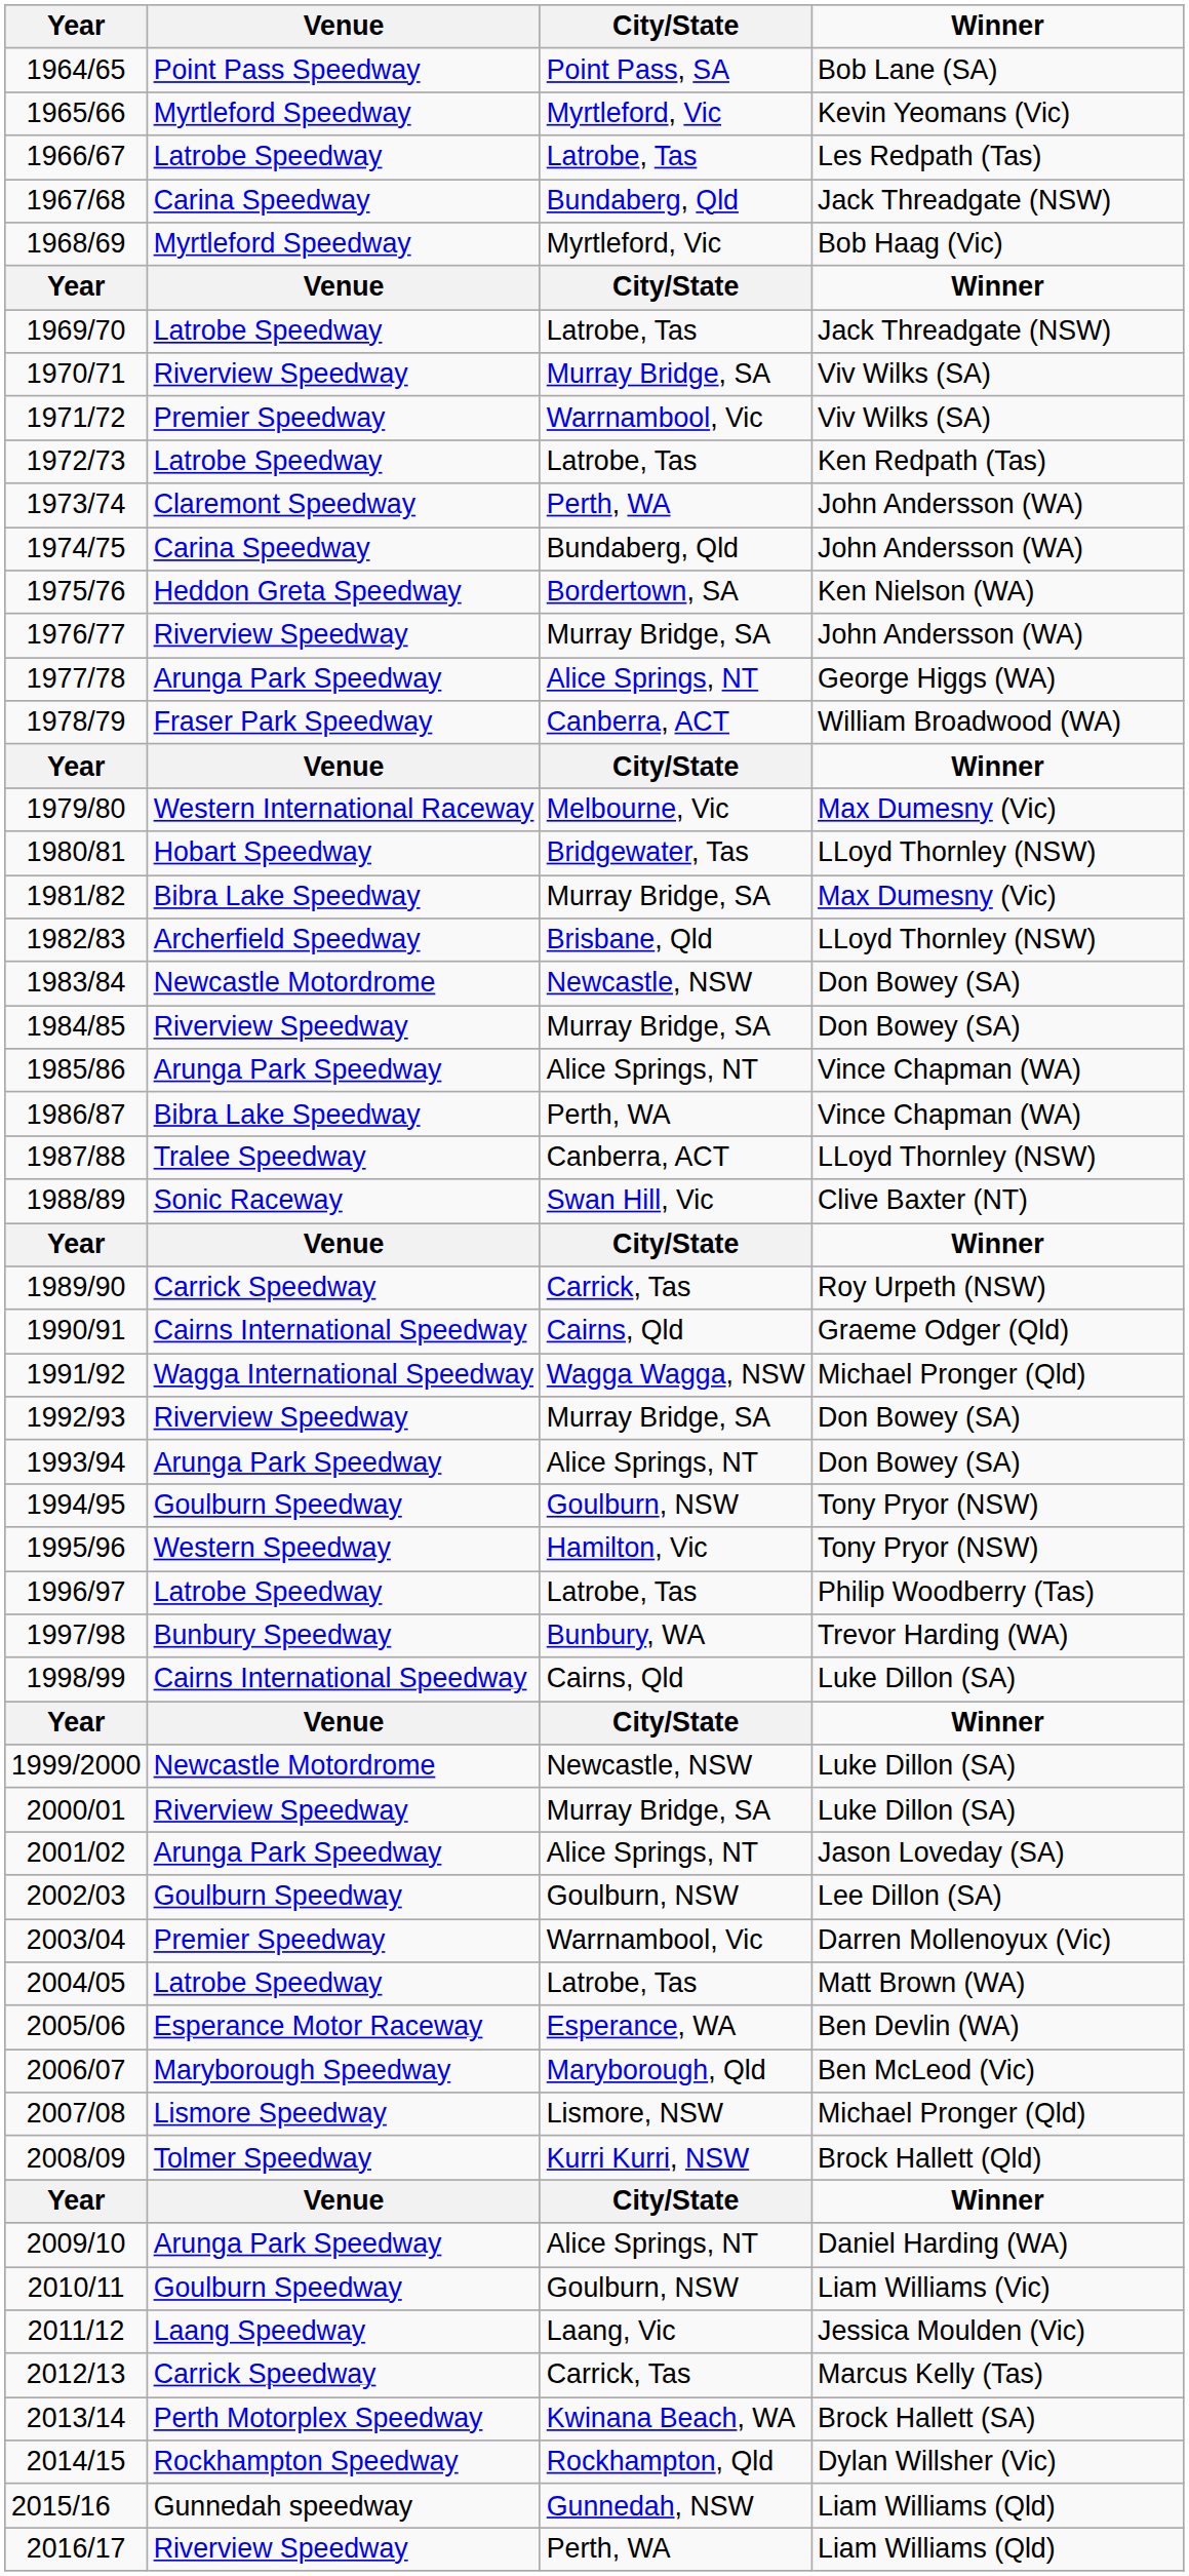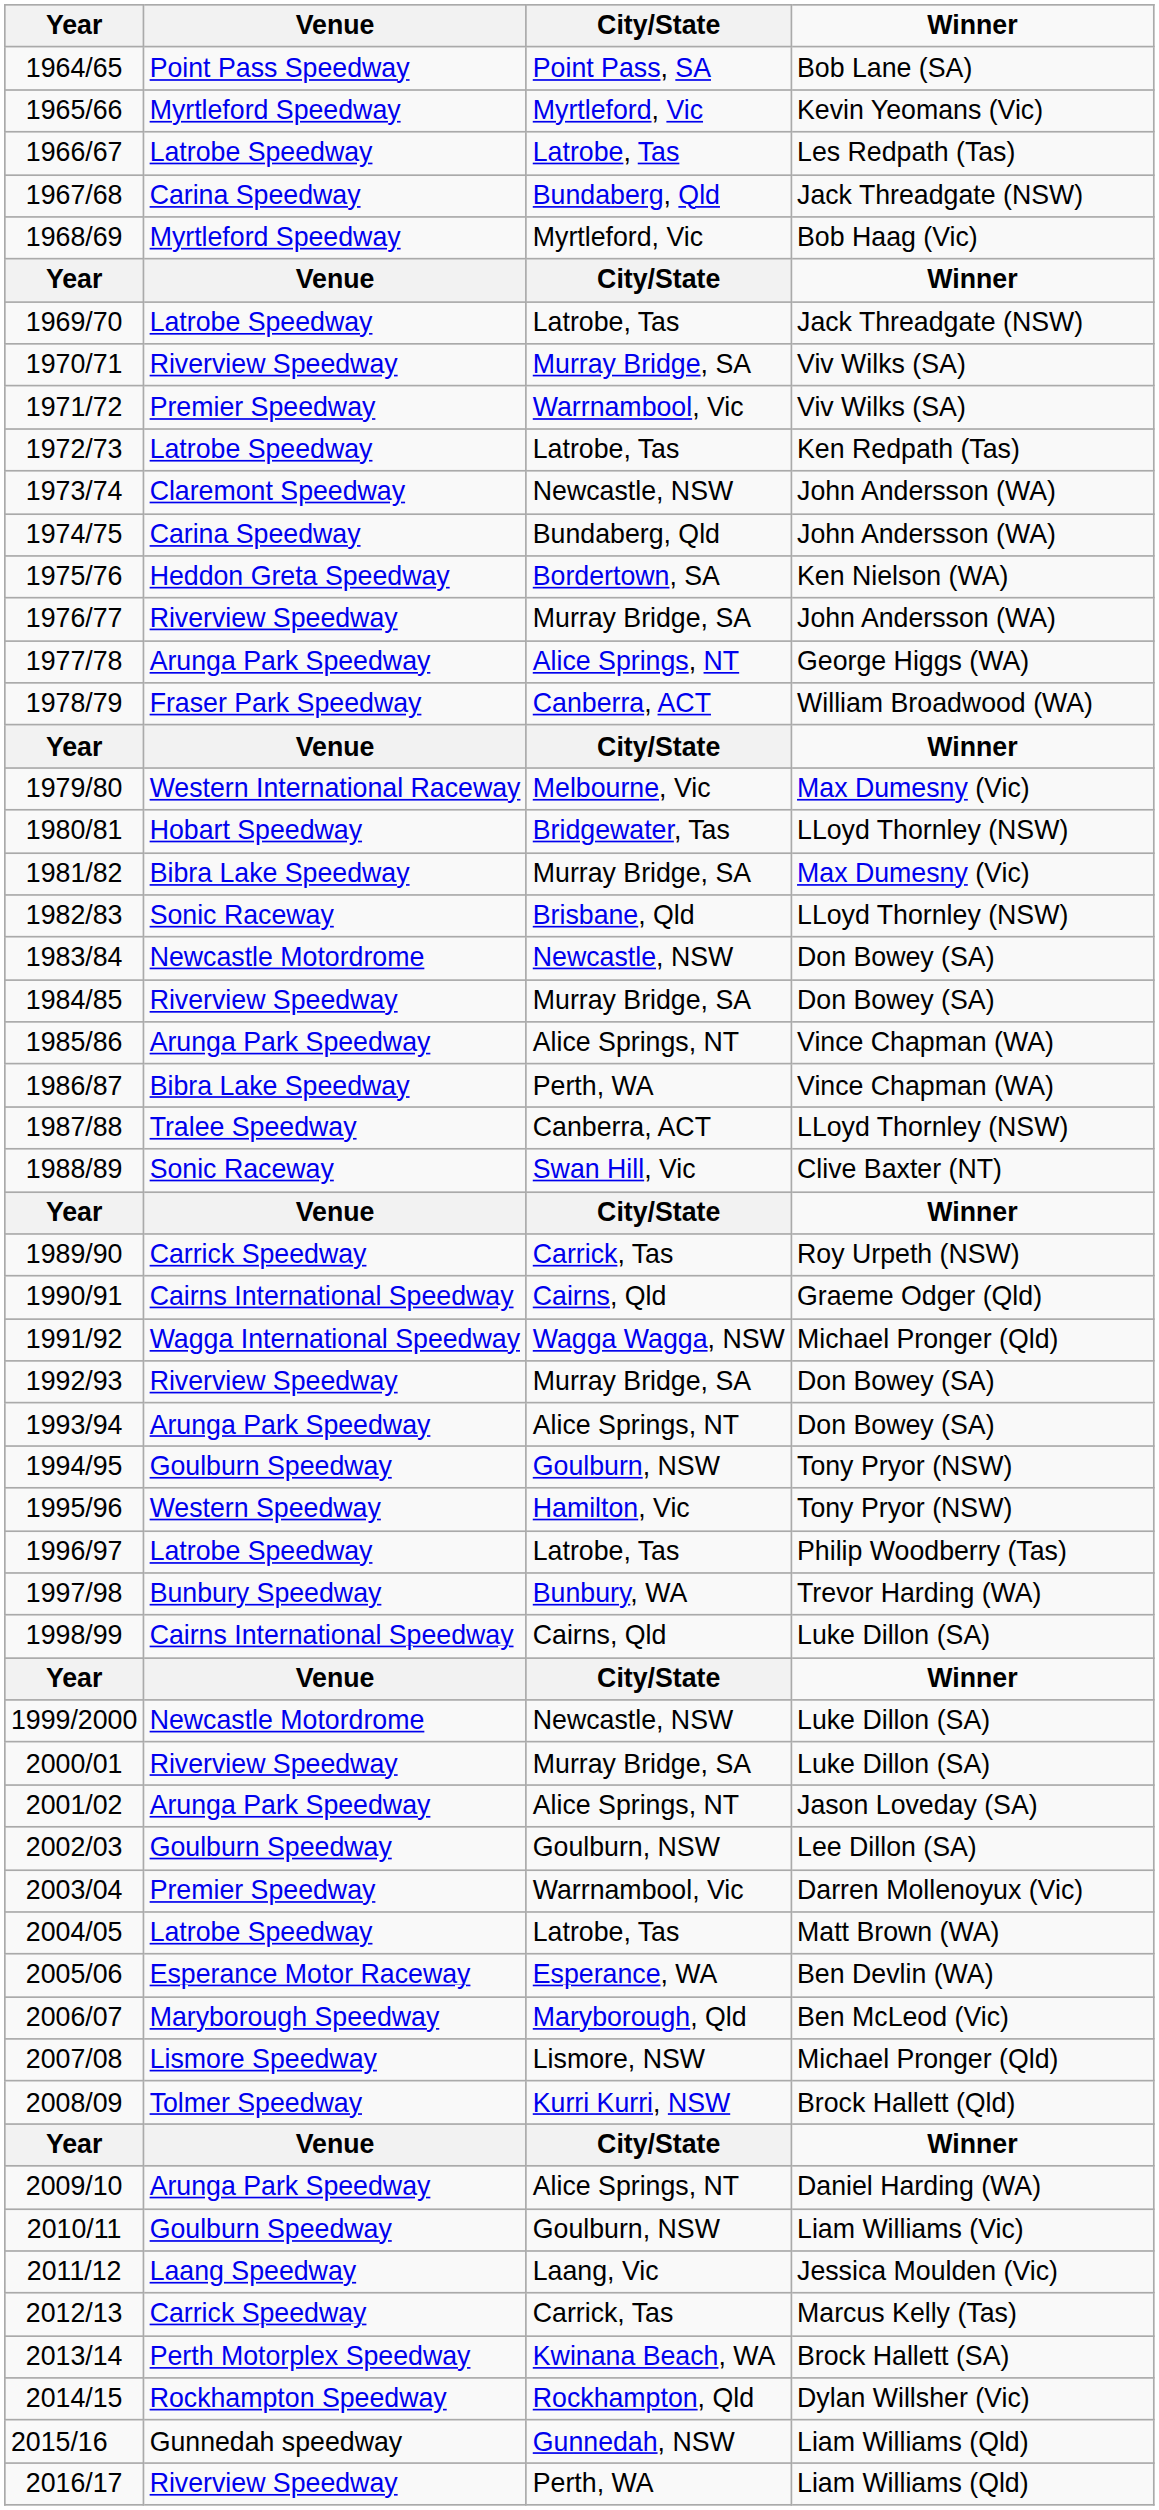1973/74 | City/State: Perth, WA -> Newcastle, NSW
1982/83 | Venue: Archerfield Speedway -> Sonic Raceway
